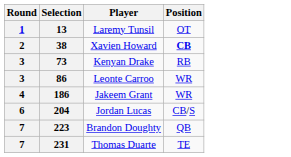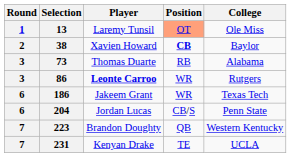+ column: College | Ole Miss | Baylor | Alabama | Rutgers | Texas Tech | Penn State | Western Kentucky | UCLA
13 | Position: no background -> lightsalmon background
73 | Player: Kenyan Drake -> Thomas Duarte
86 | Player: normal -> bold
186 | Round: 4 -> 6
231 | Player: Thomas Duarte -> Kenyan Drake
